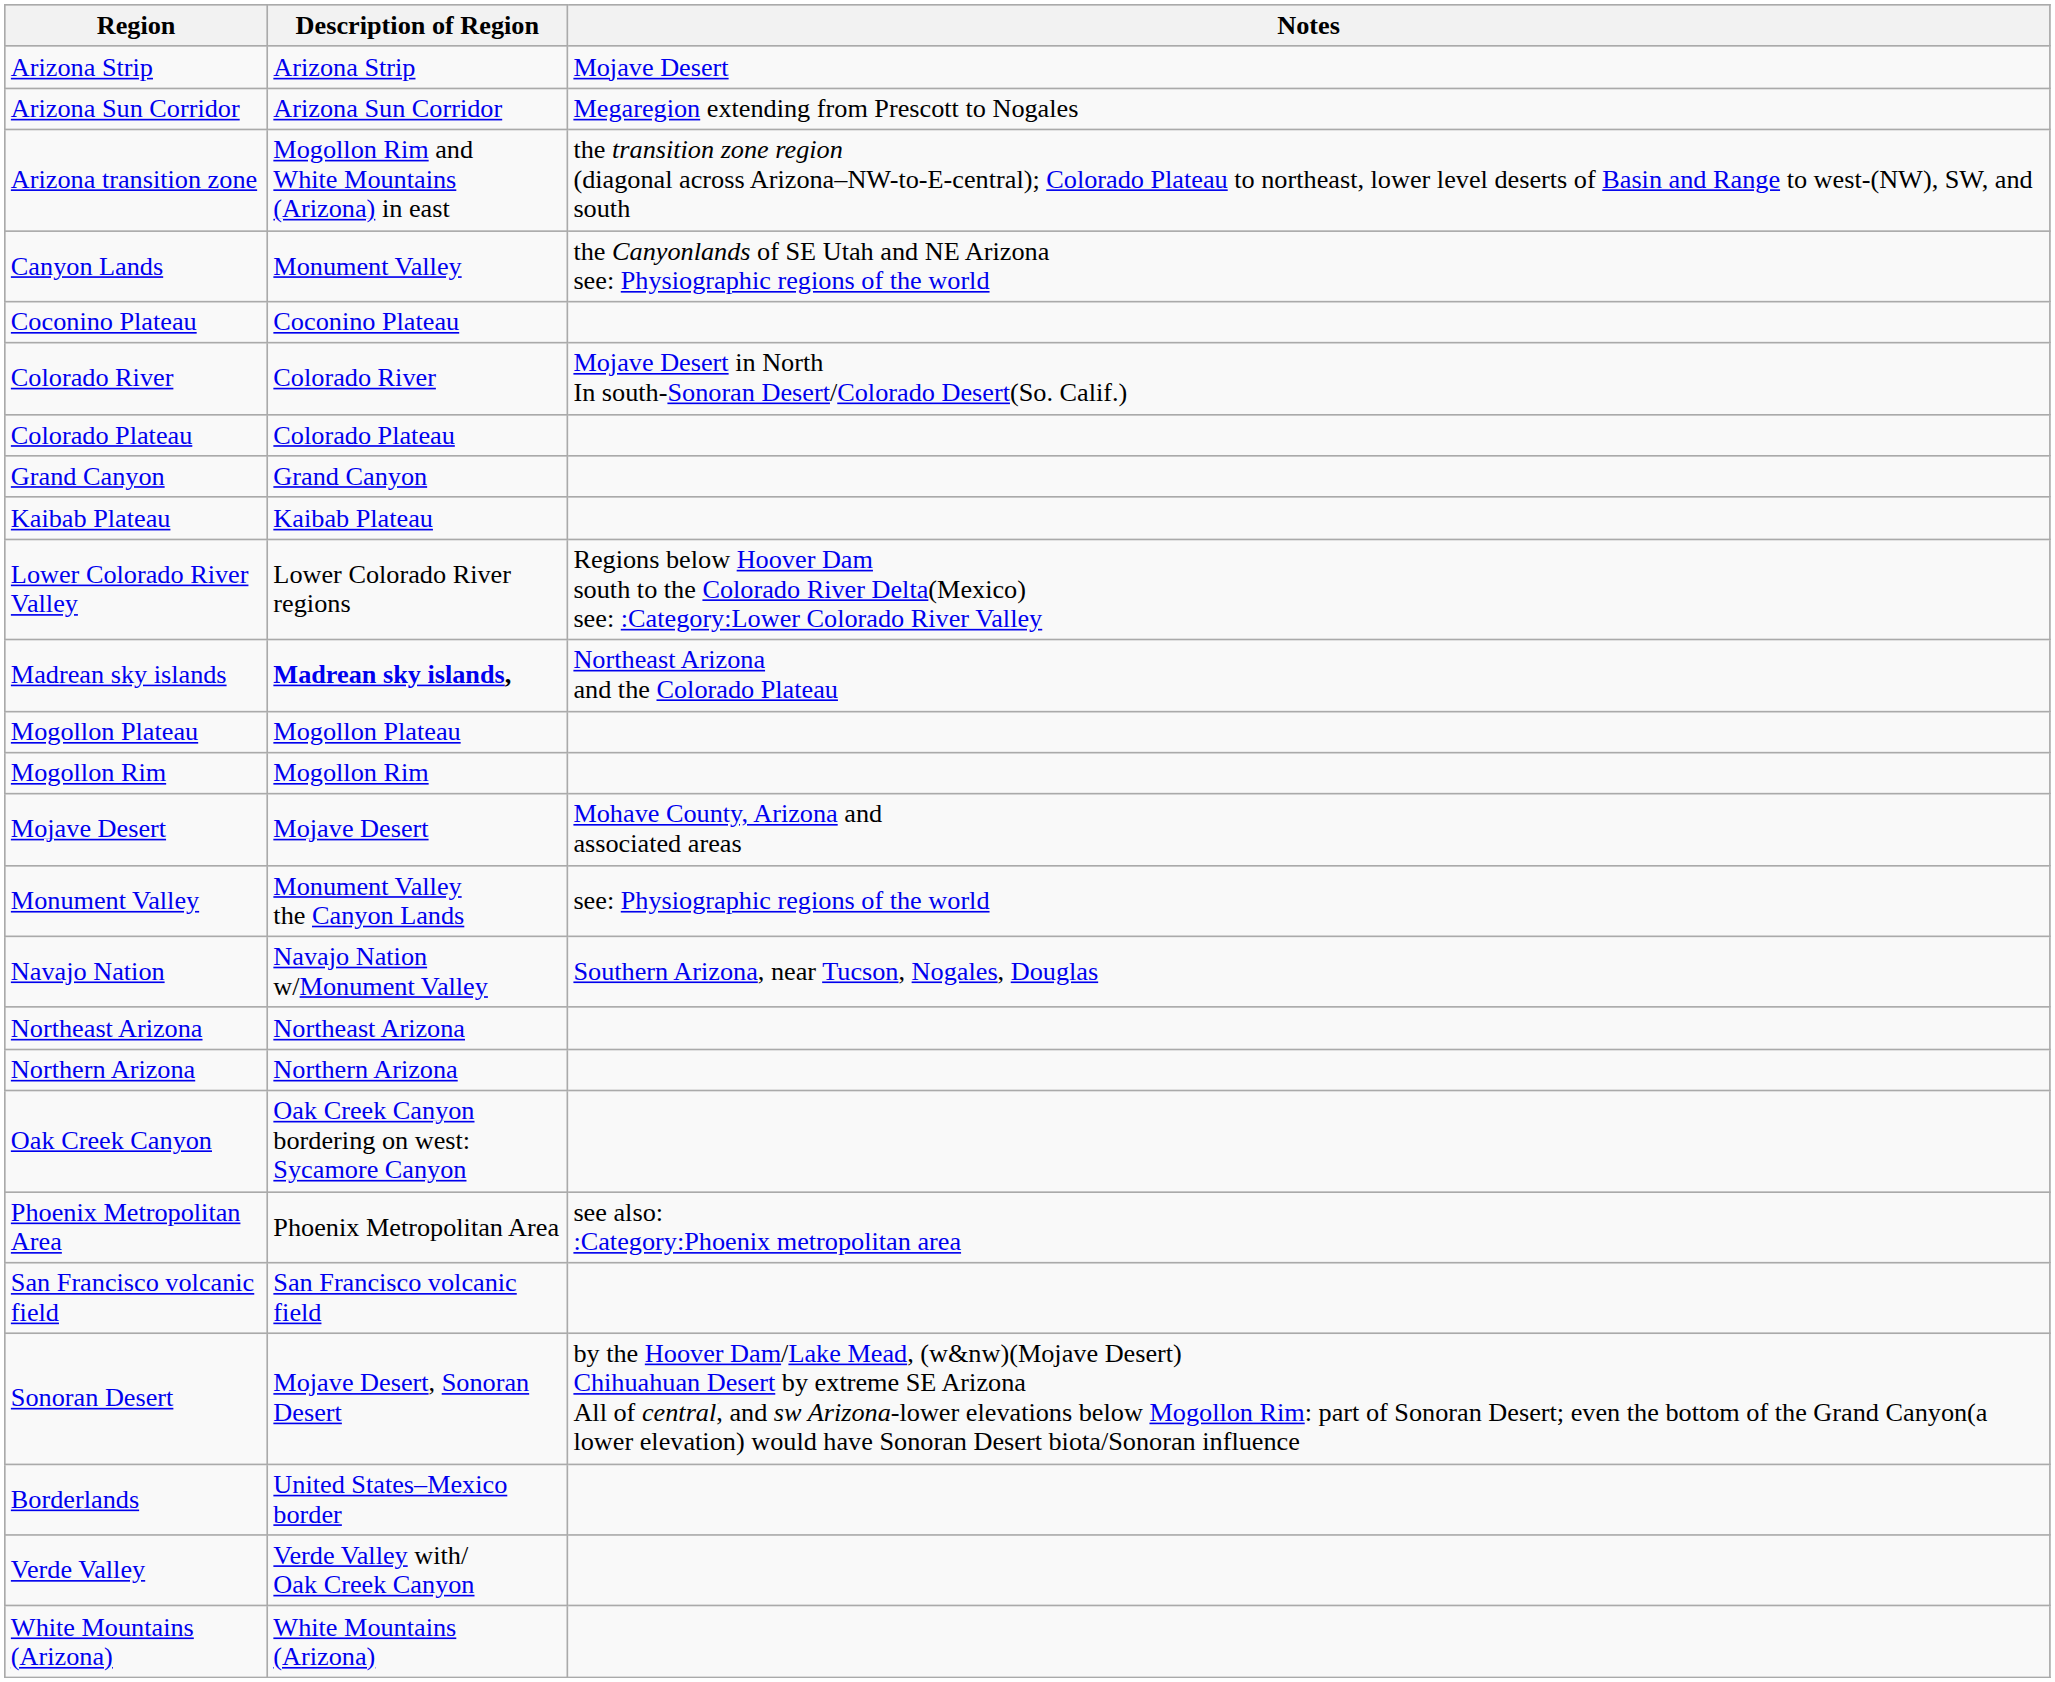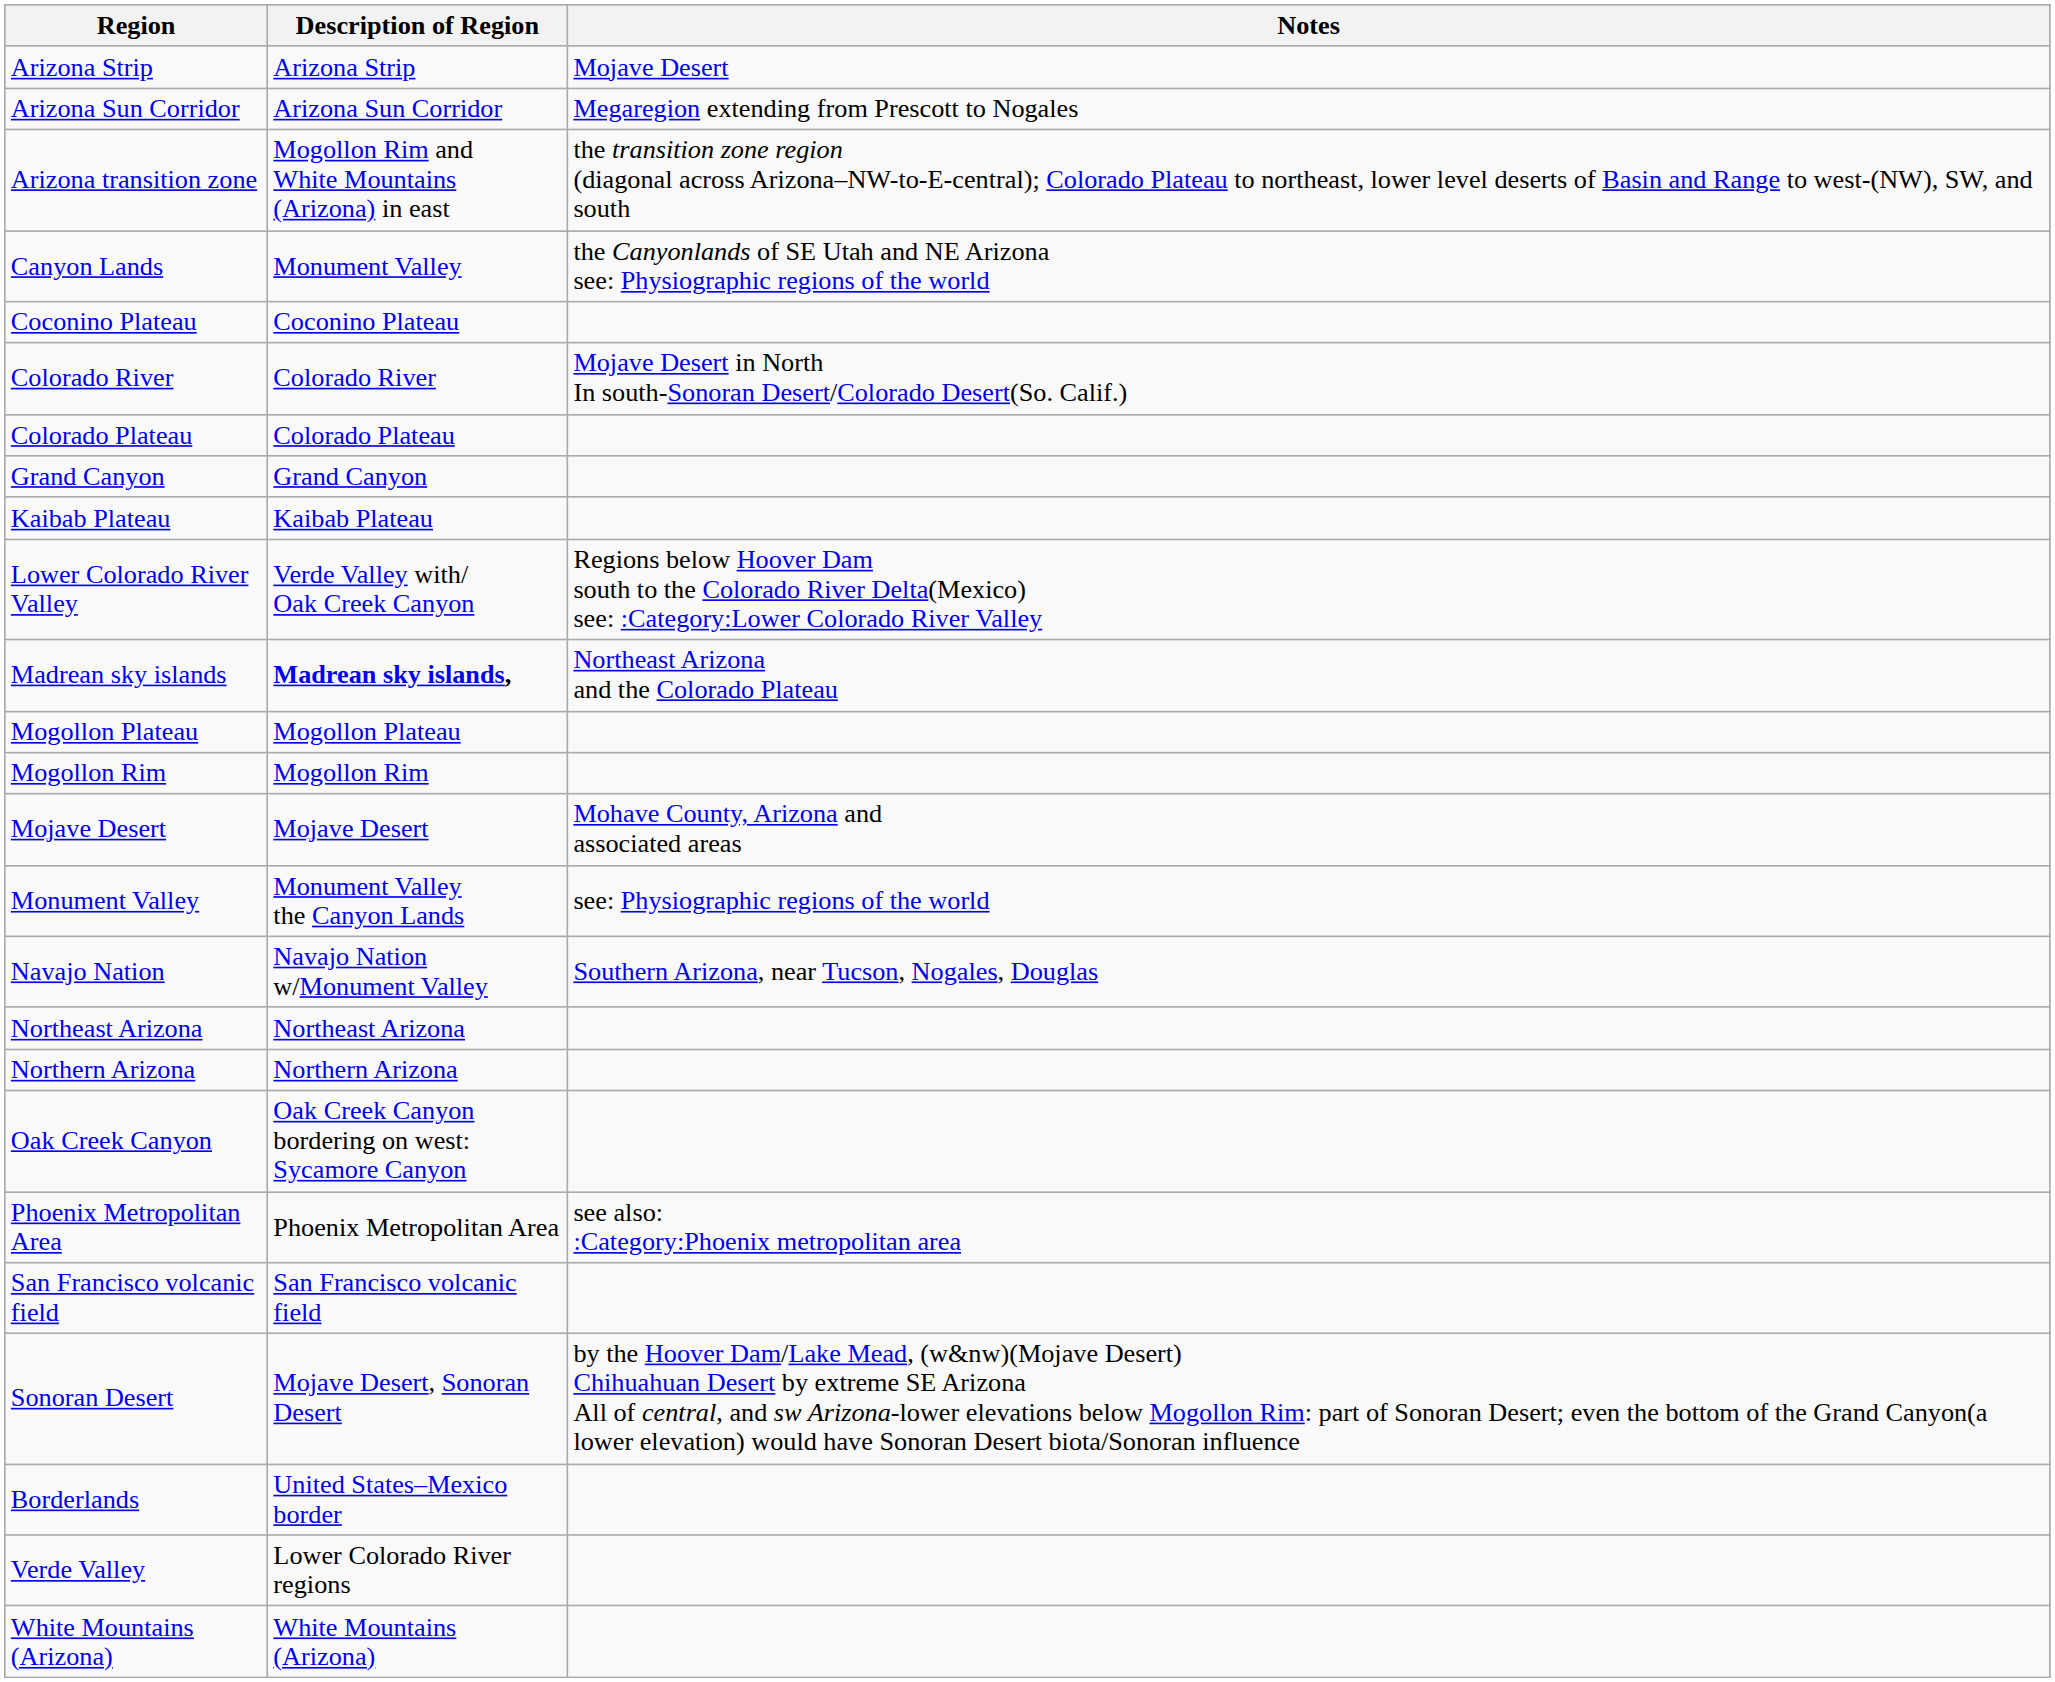Lower Colorado River Valley | Description of Region: Lower Colorado River regions -> Verde Valley with/ Oak Creek Canyon
Verde Valley | Description of Region: Verde Valley with/ Oak Creek Canyon -> Lower Colorado River regions
